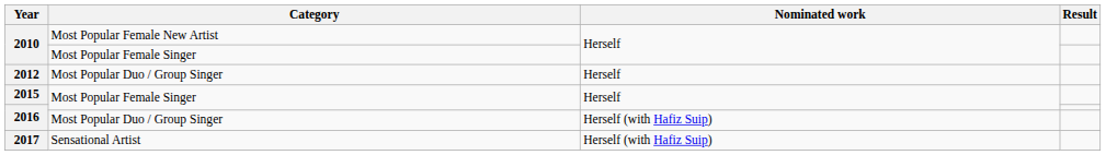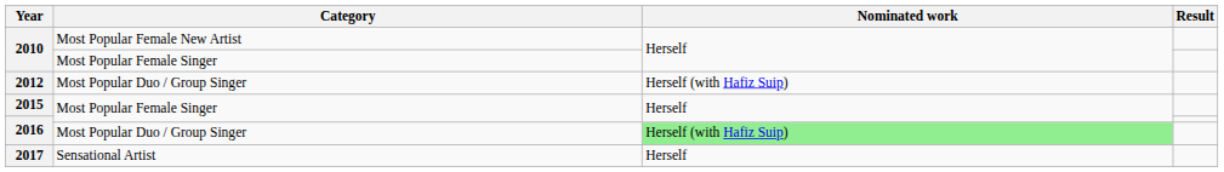2012 | Nominated work: Herself -> Herself (with Hafiz Suip)
2016 / Most Popular Duo / Group Singer | Nominated work: no background -> lightgreen background
2017 | Nominated work: Herself (with Hafiz Suip) -> Herself
